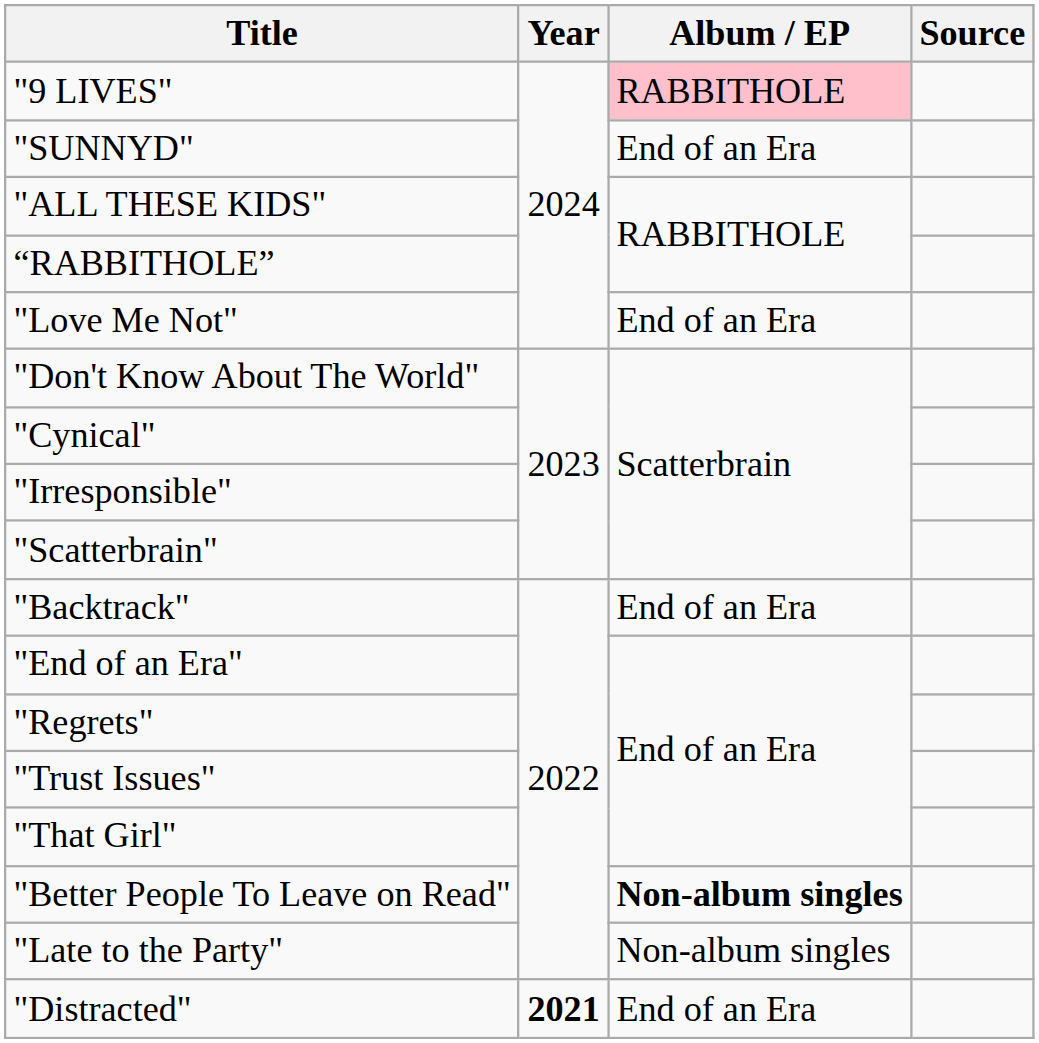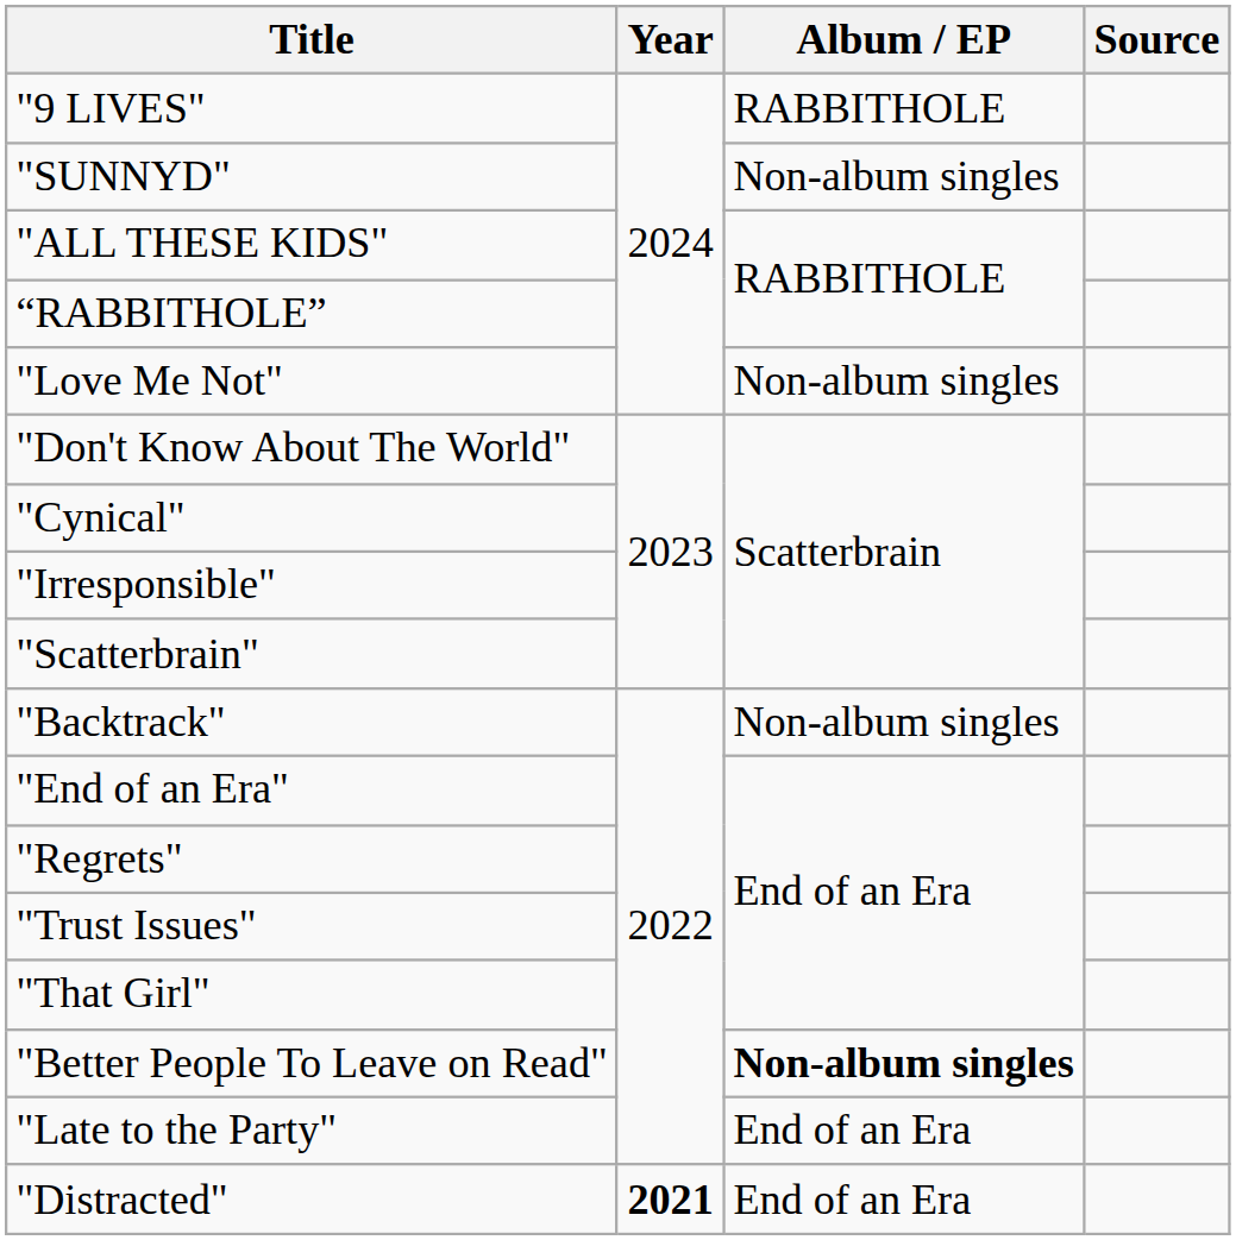"9 LIVES" | Album / EP: pink background -> no background
"SUNNYD" | Album / EP: End of an Era -> Non-album singles
"Love Me Not" | Album / EP: End of an Era -> Non-album singles
"Backtrack" | Album / EP: End of an Era -> Non-album singles
"Late to the Party" | Album / EP: Non-album singles -> End of an Era
